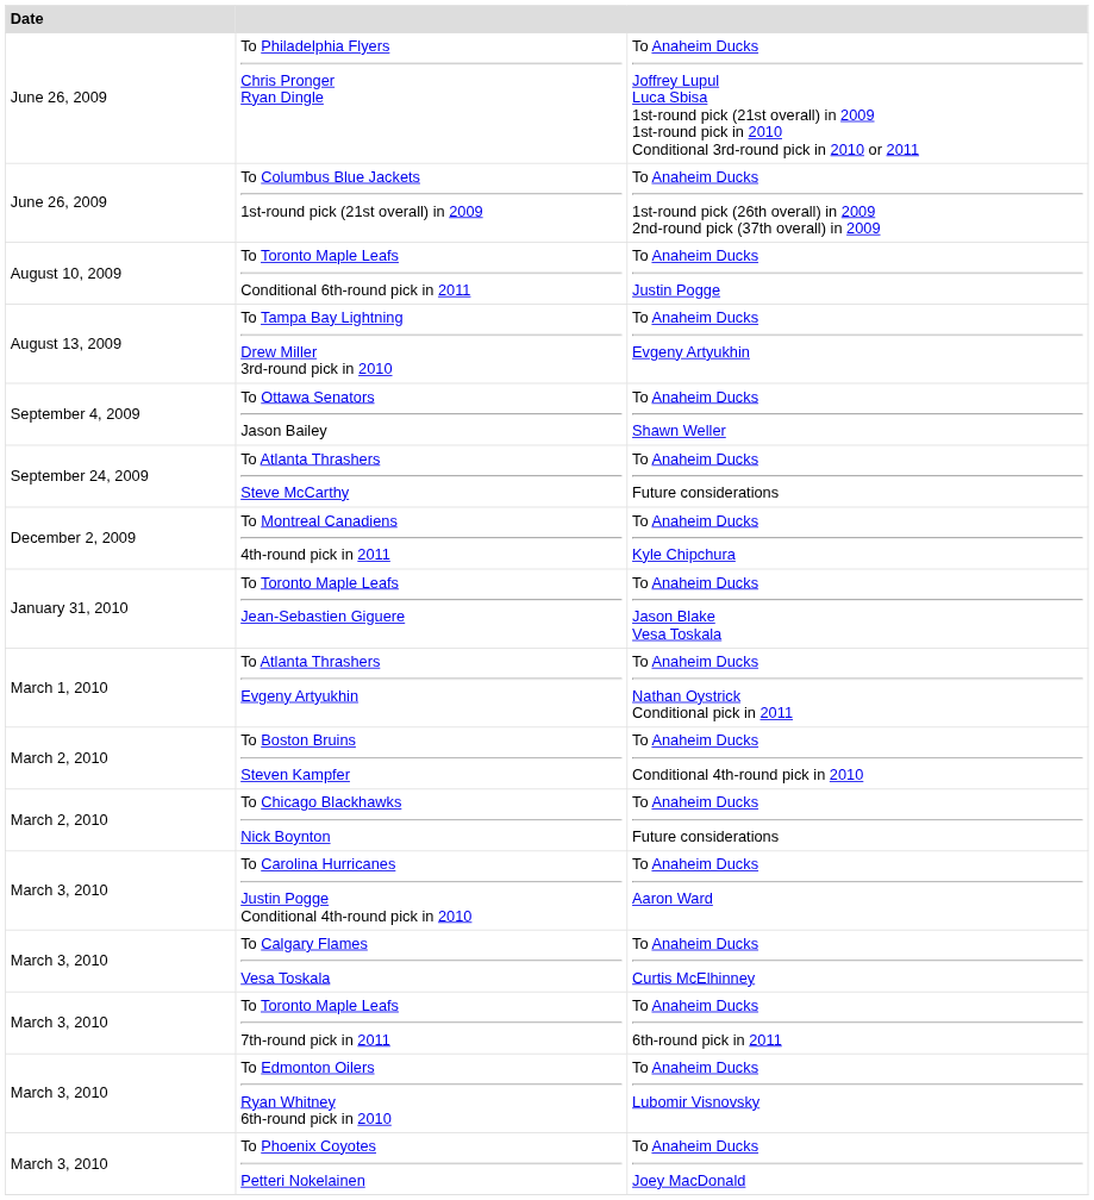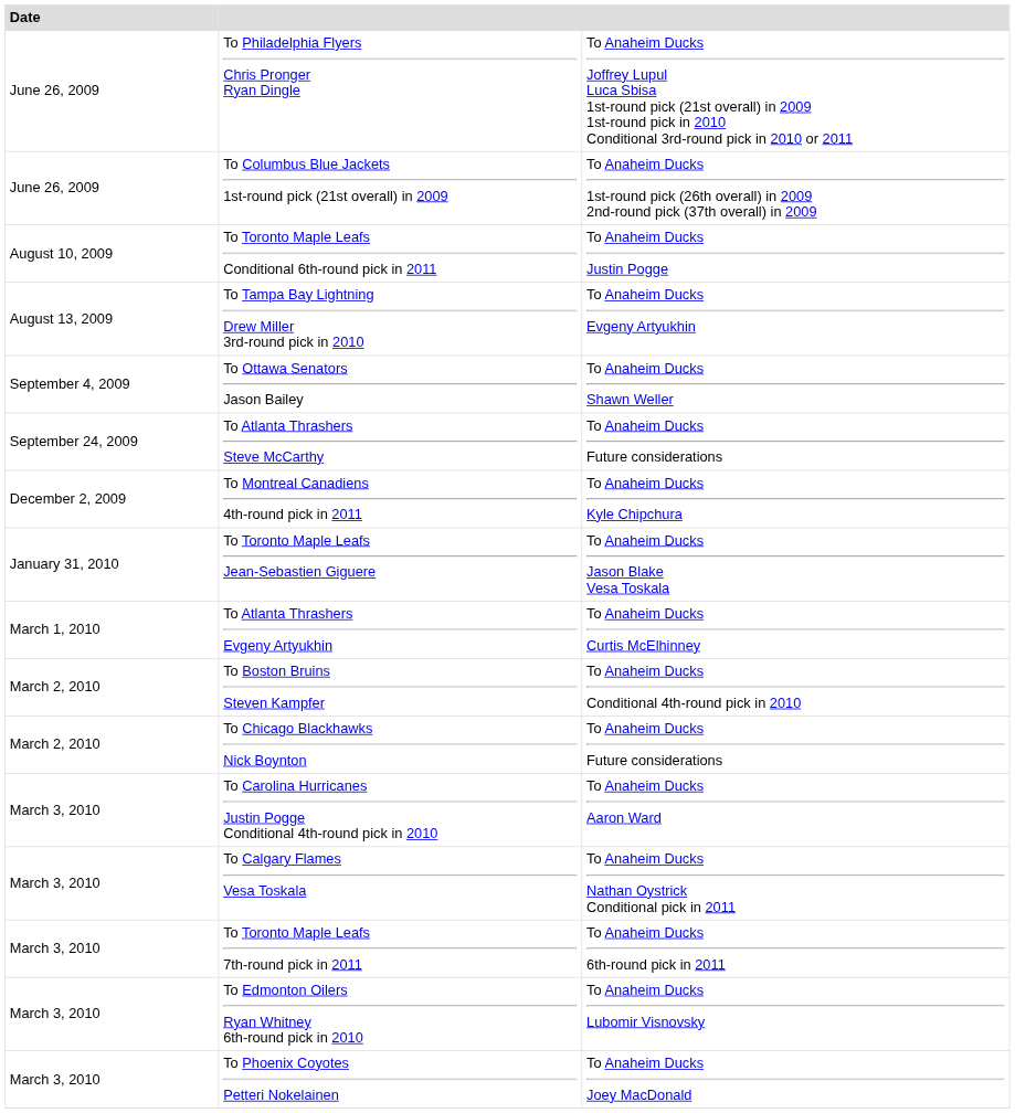To Atlanta Thrashers Evgeny Artyukhin | column 3: To Anaheim Ducks Nathan Oystrick Conditional pick in 2011 -> To Anaheim Ducks Curtis McElhinney
To Calgary Flames Vesa Toskala | column 3: To Anaheim Ducks Curtis McElhinney -> To Anaheim Ducks Nathan Oystrick Conditional pick in 2011
